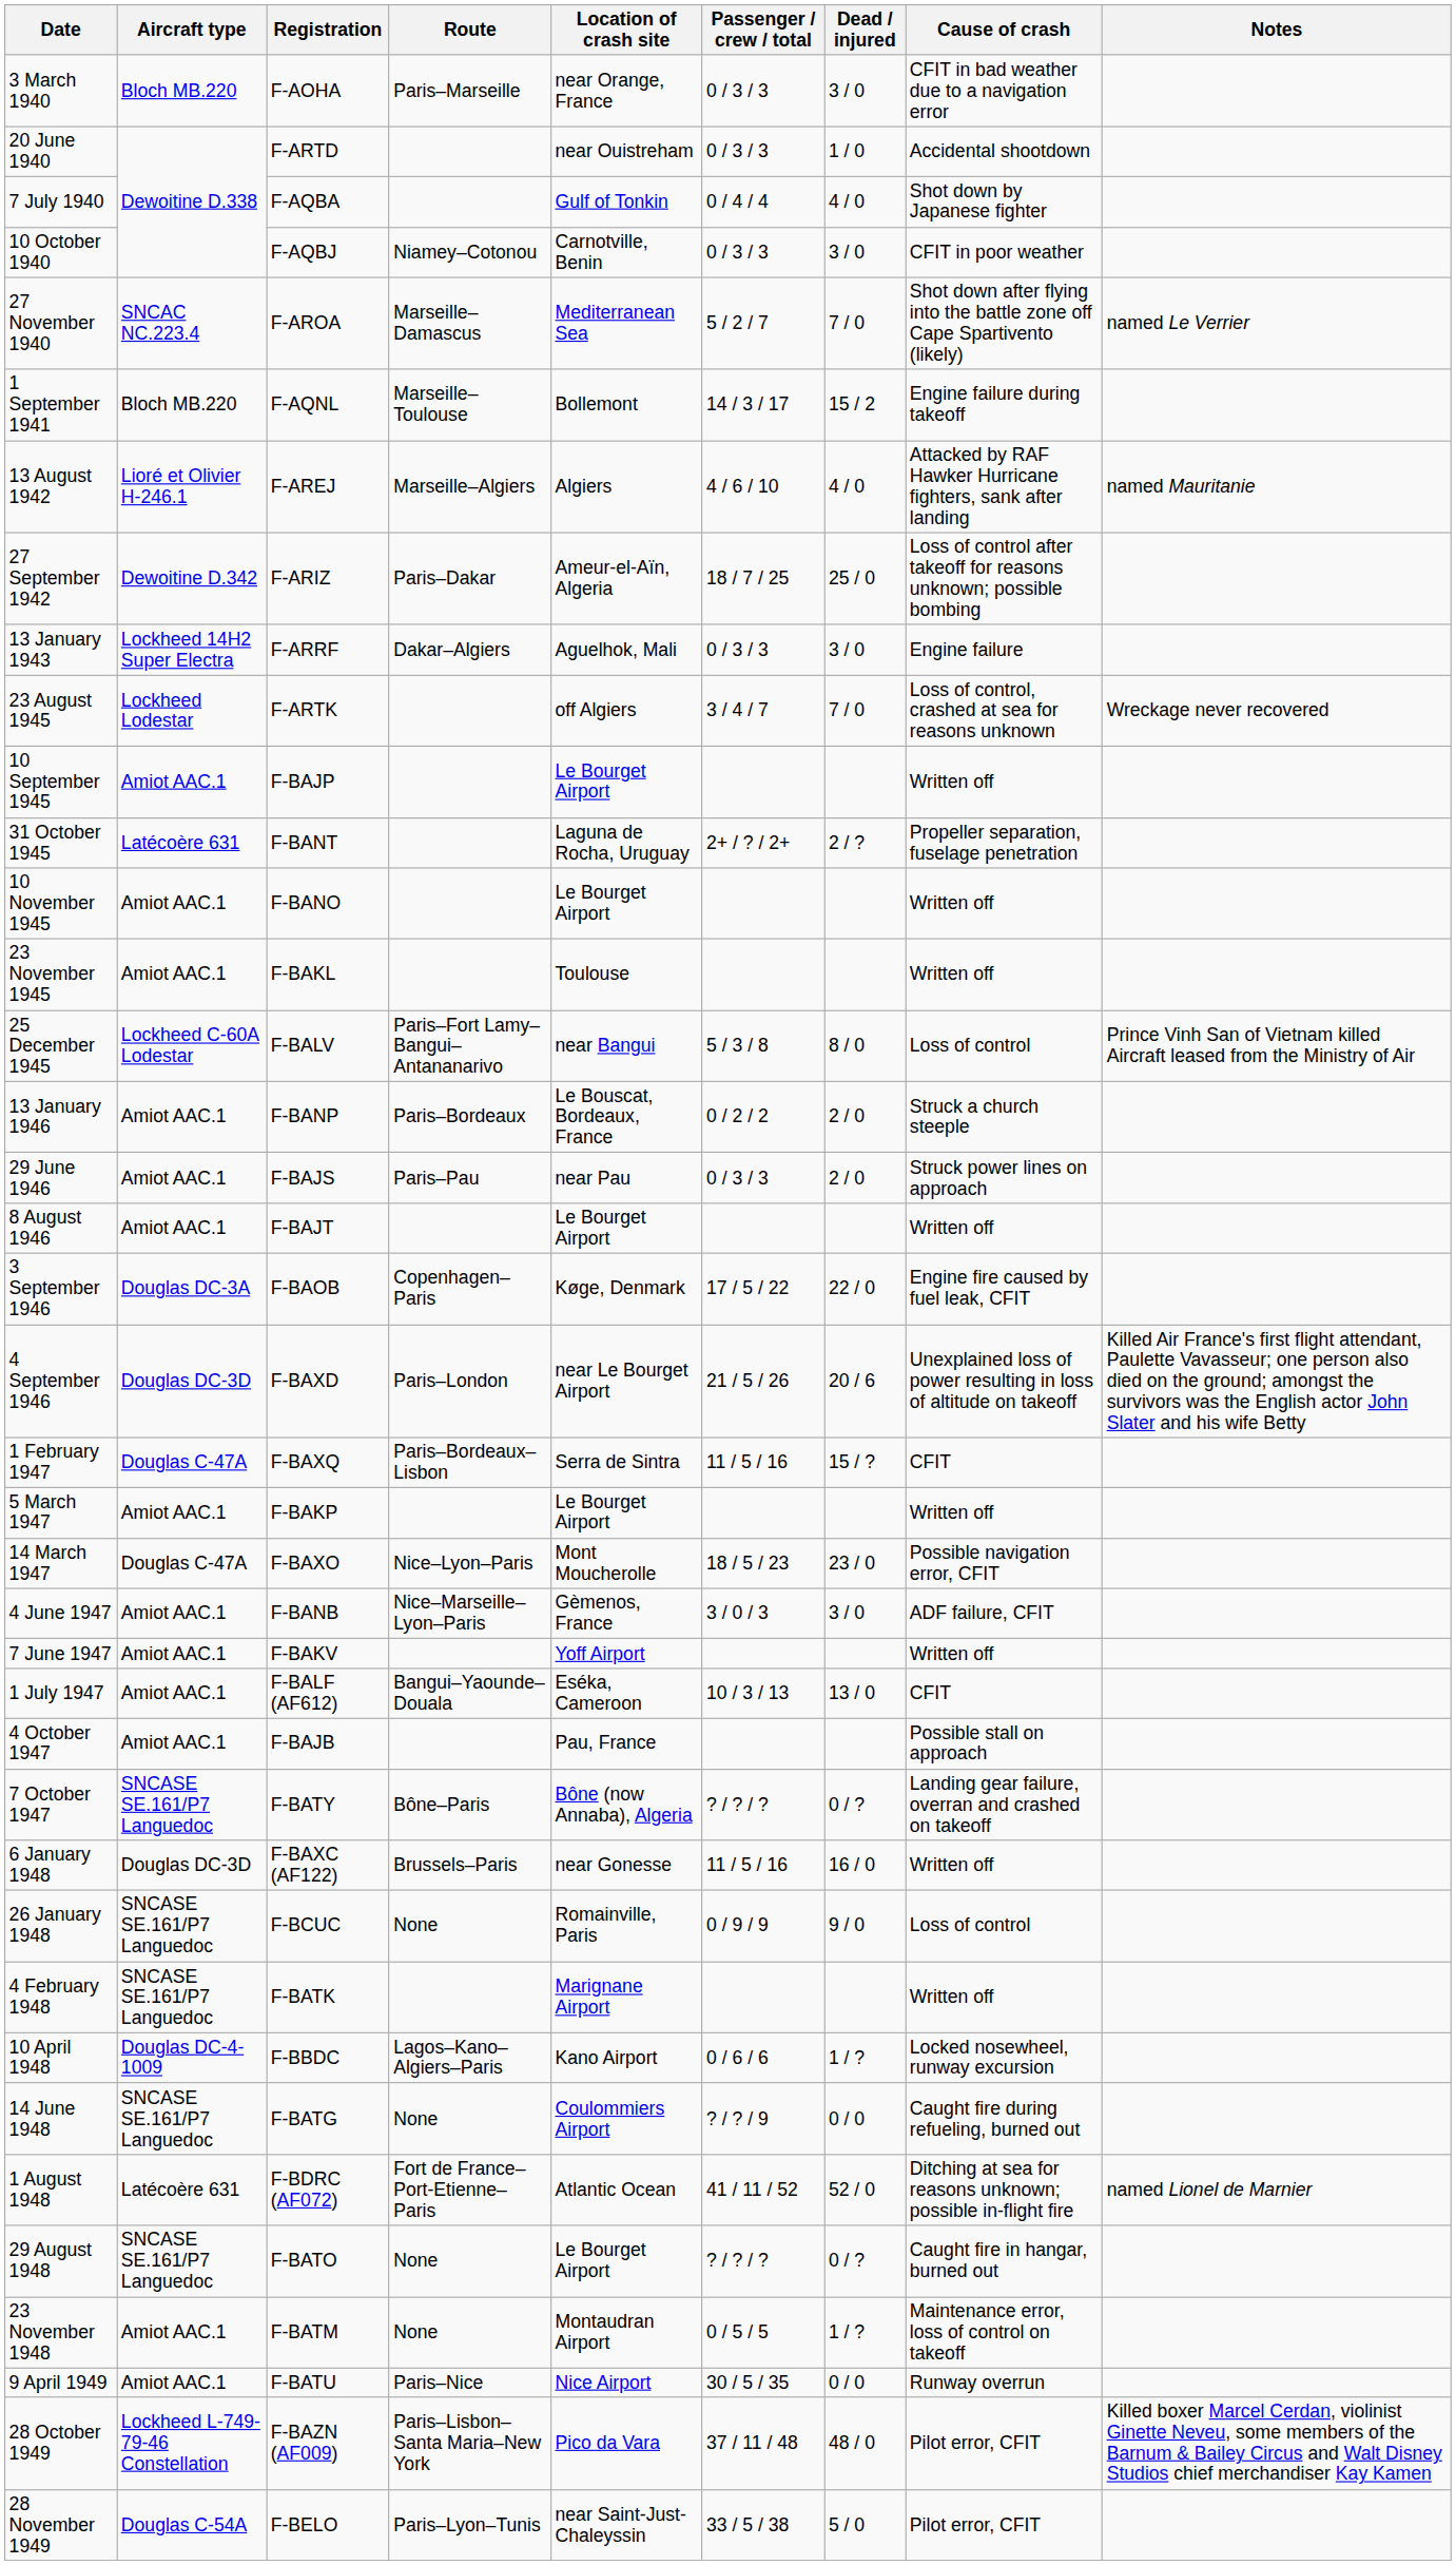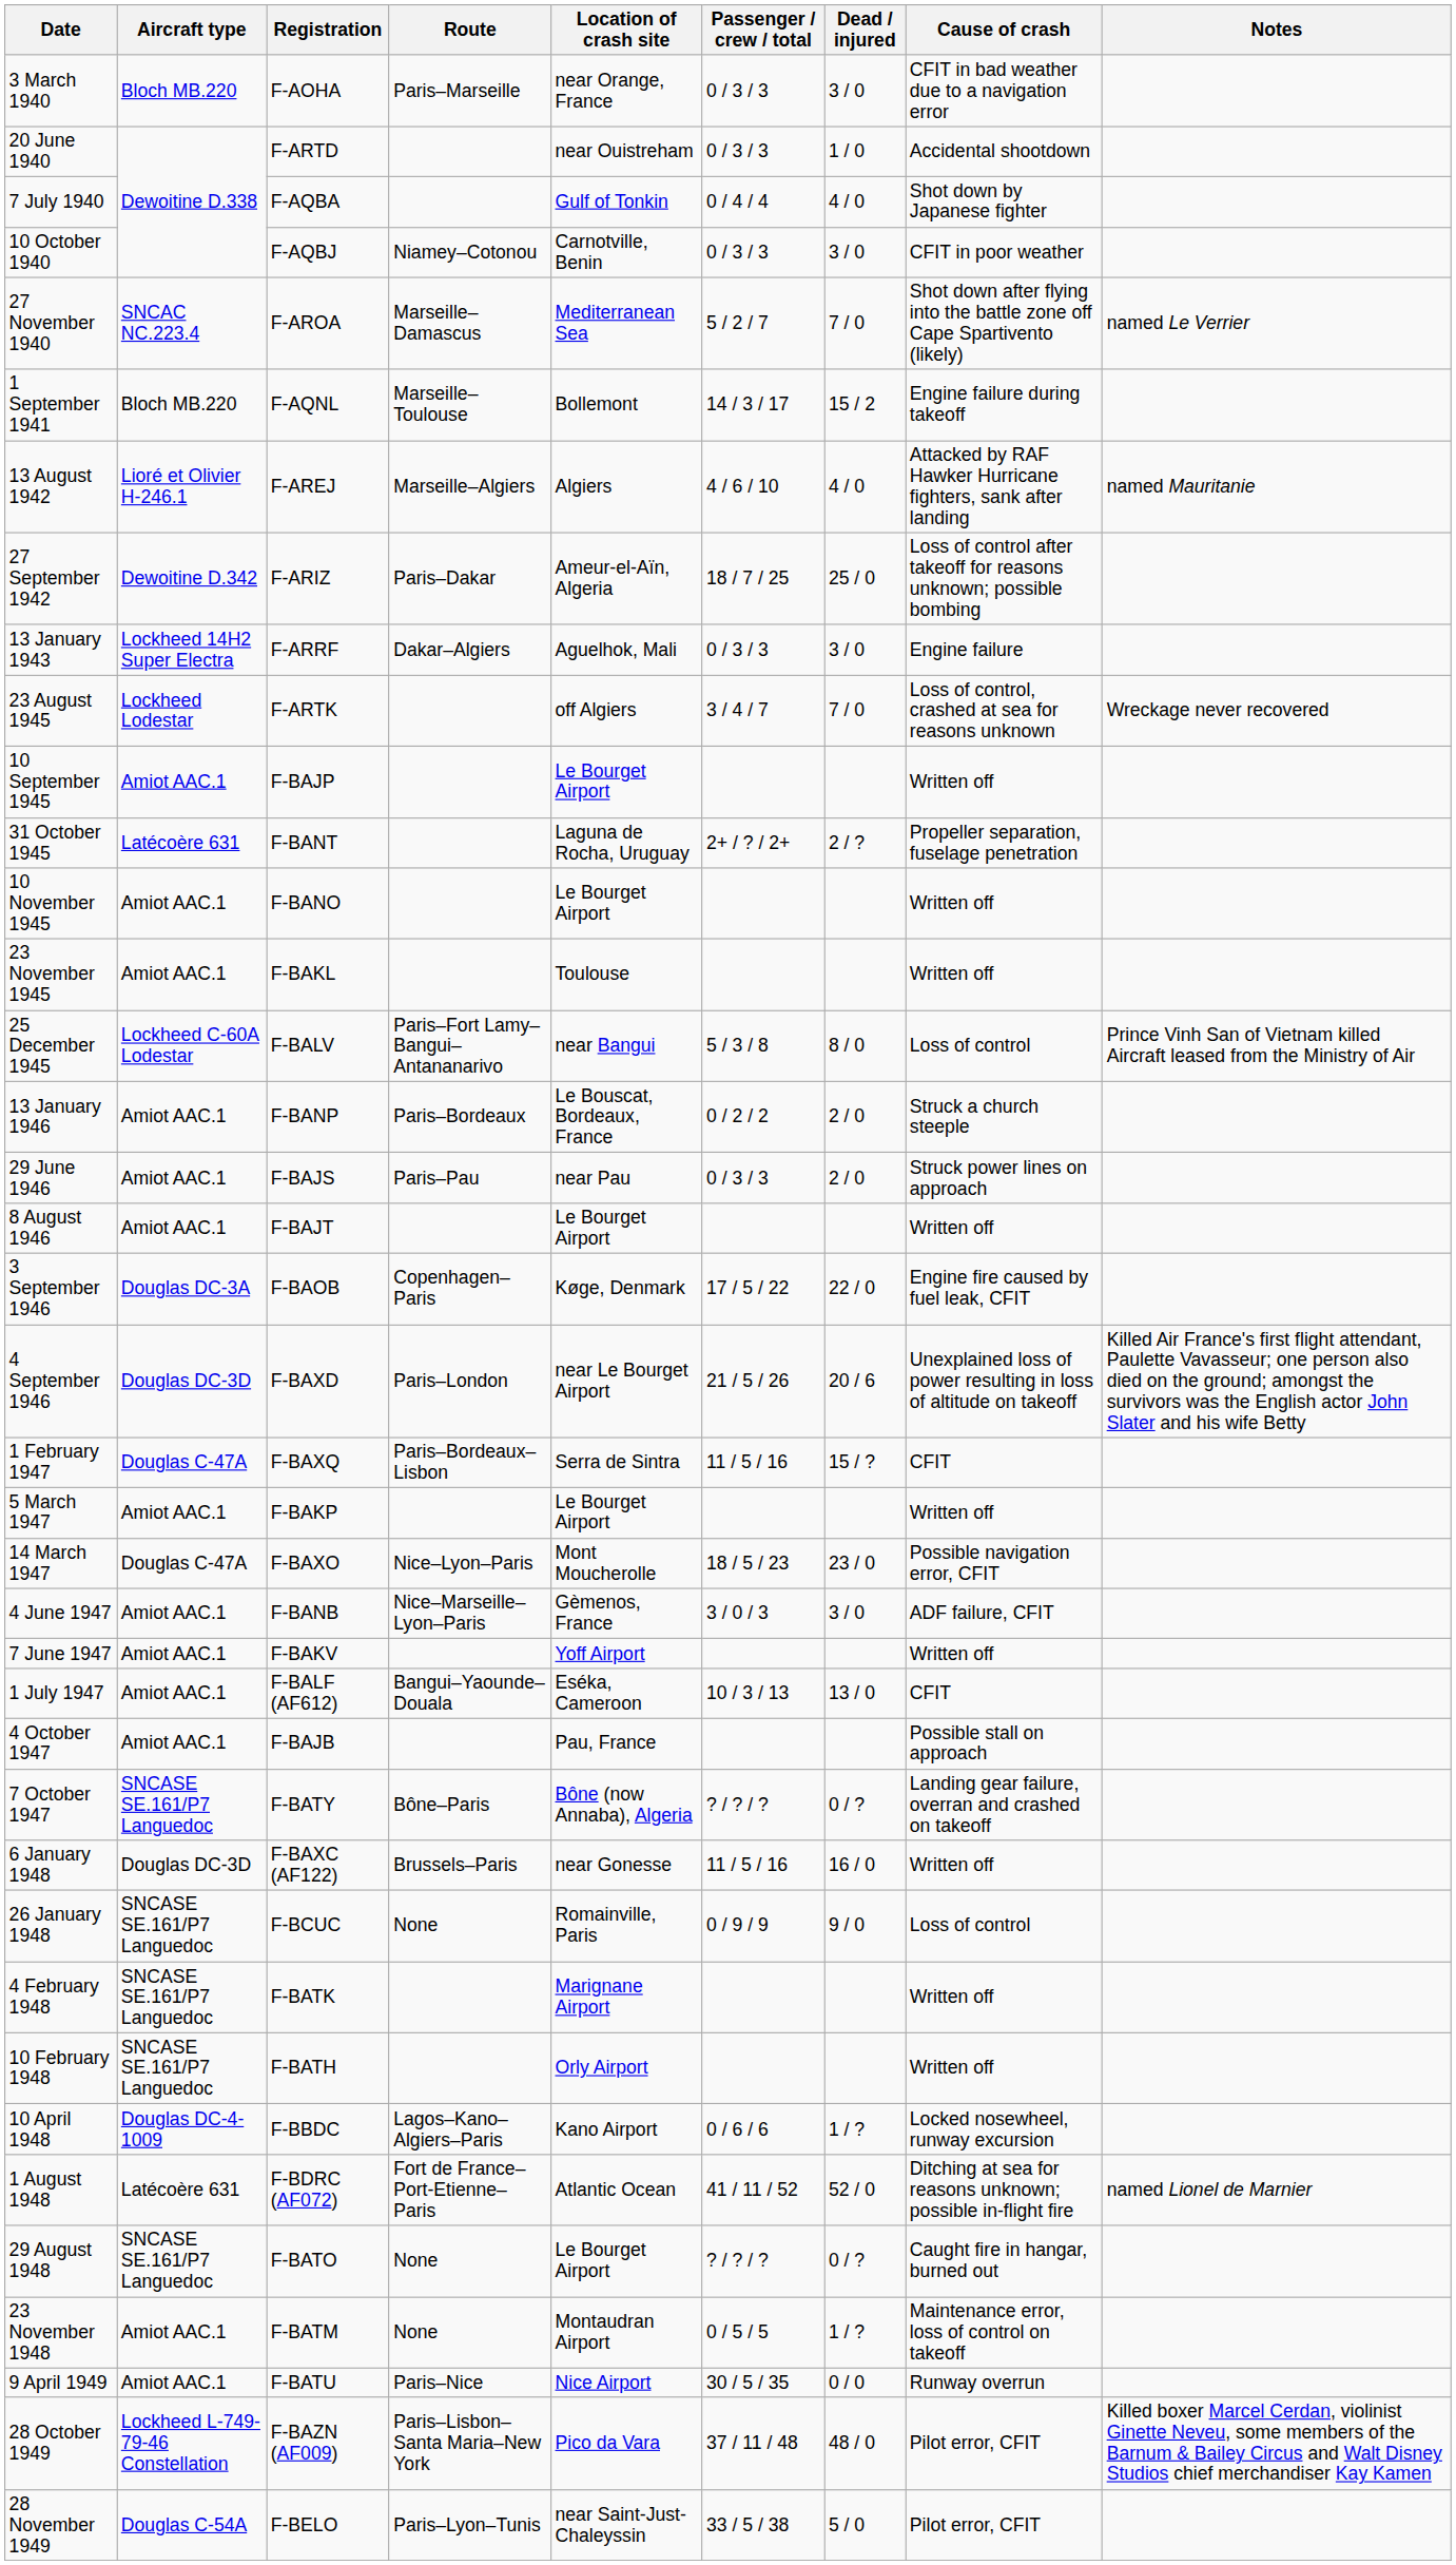+ row: 10 February 1948 | SNCASE SE.161/P7 Languedoc | F-BATH | Orly Airport | Written off
- row: 14 June 1948 | SNCASE SE.161/P7 Languedoc | F-BATG | None | Coulommiers Airport | ? / ? / 9 | 0 / 0 | Caught fire during refueling, burned out
